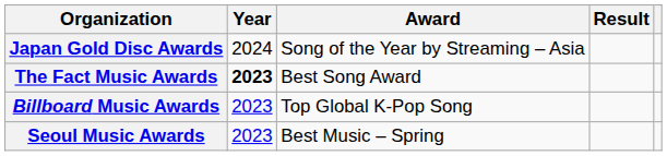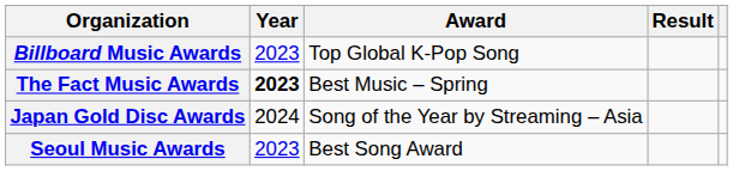rows swapped: Billboard Music Awards <-> Japan Gold Disc Awards
The Fact Music Awards | Award: Best Song Award -> Best Music – Spring
Seoul Music Awards | Award: Best Music – Spring -> Best Song Award
